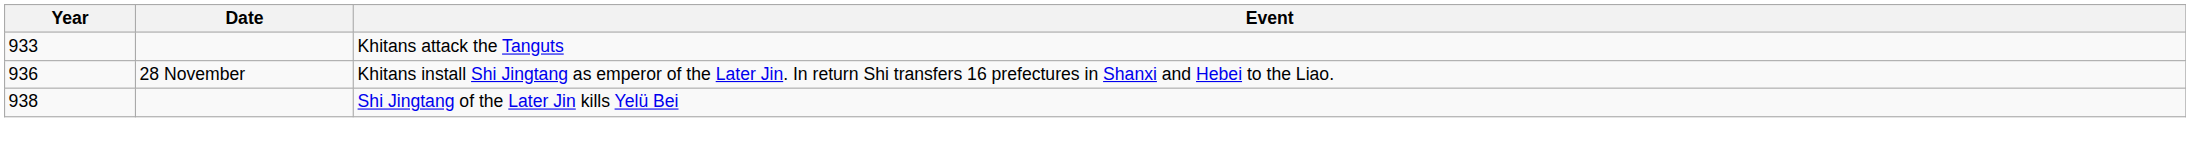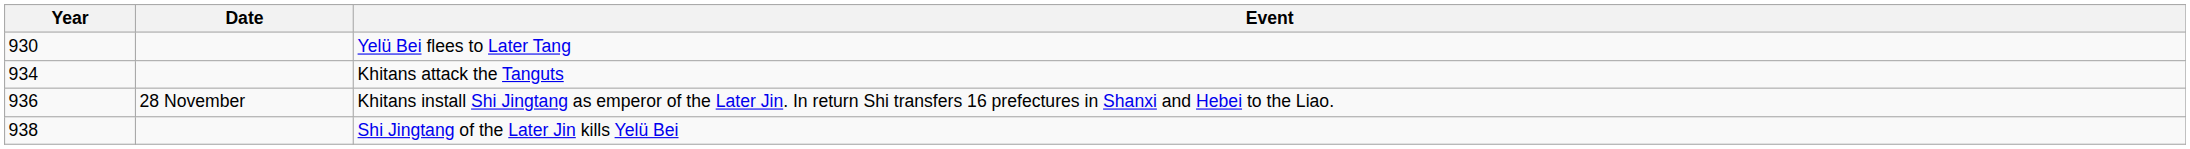+ row: 930 | Yelü Bei flees to Later Tang
Khitans attack the Tanguts | Year: 933 -> 934
